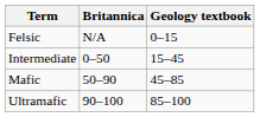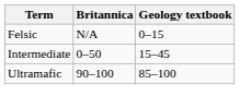- row: Mafic | 50–90 | 45–85
